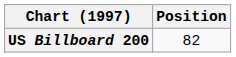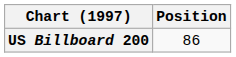US Billboard 200 | Position: 82 -> 86
